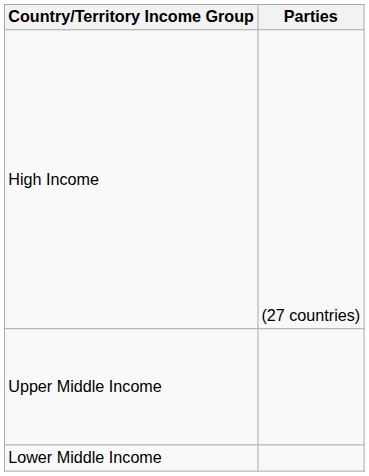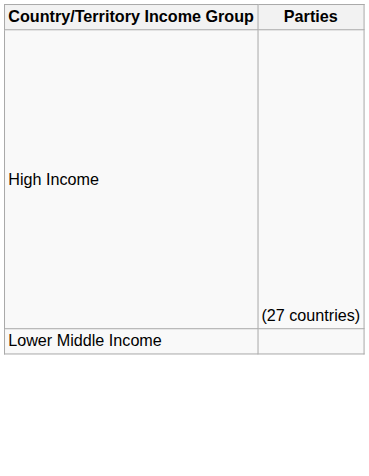- row: Upper Middle Income
